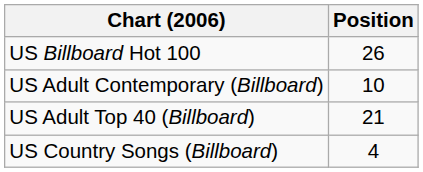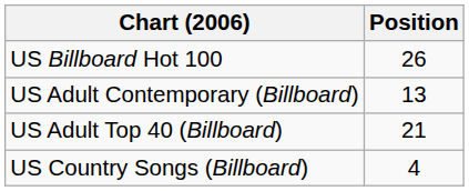US Adult Contemporary (Billboard) | Position: 10 -> 13
